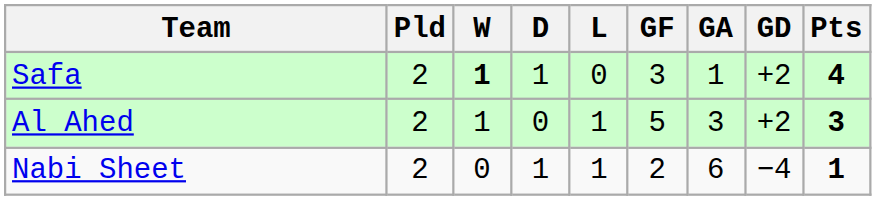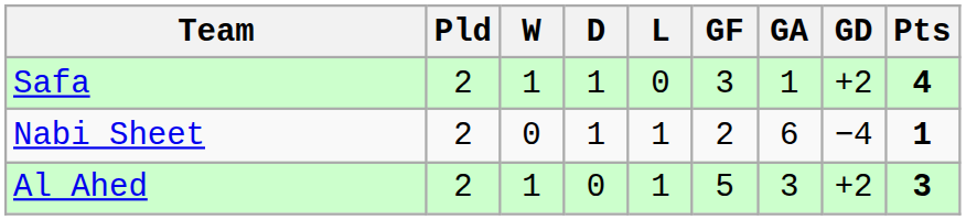Safa | W: bold -> normal
rows swapped: Al Ahed <-> Nabi Sheet
